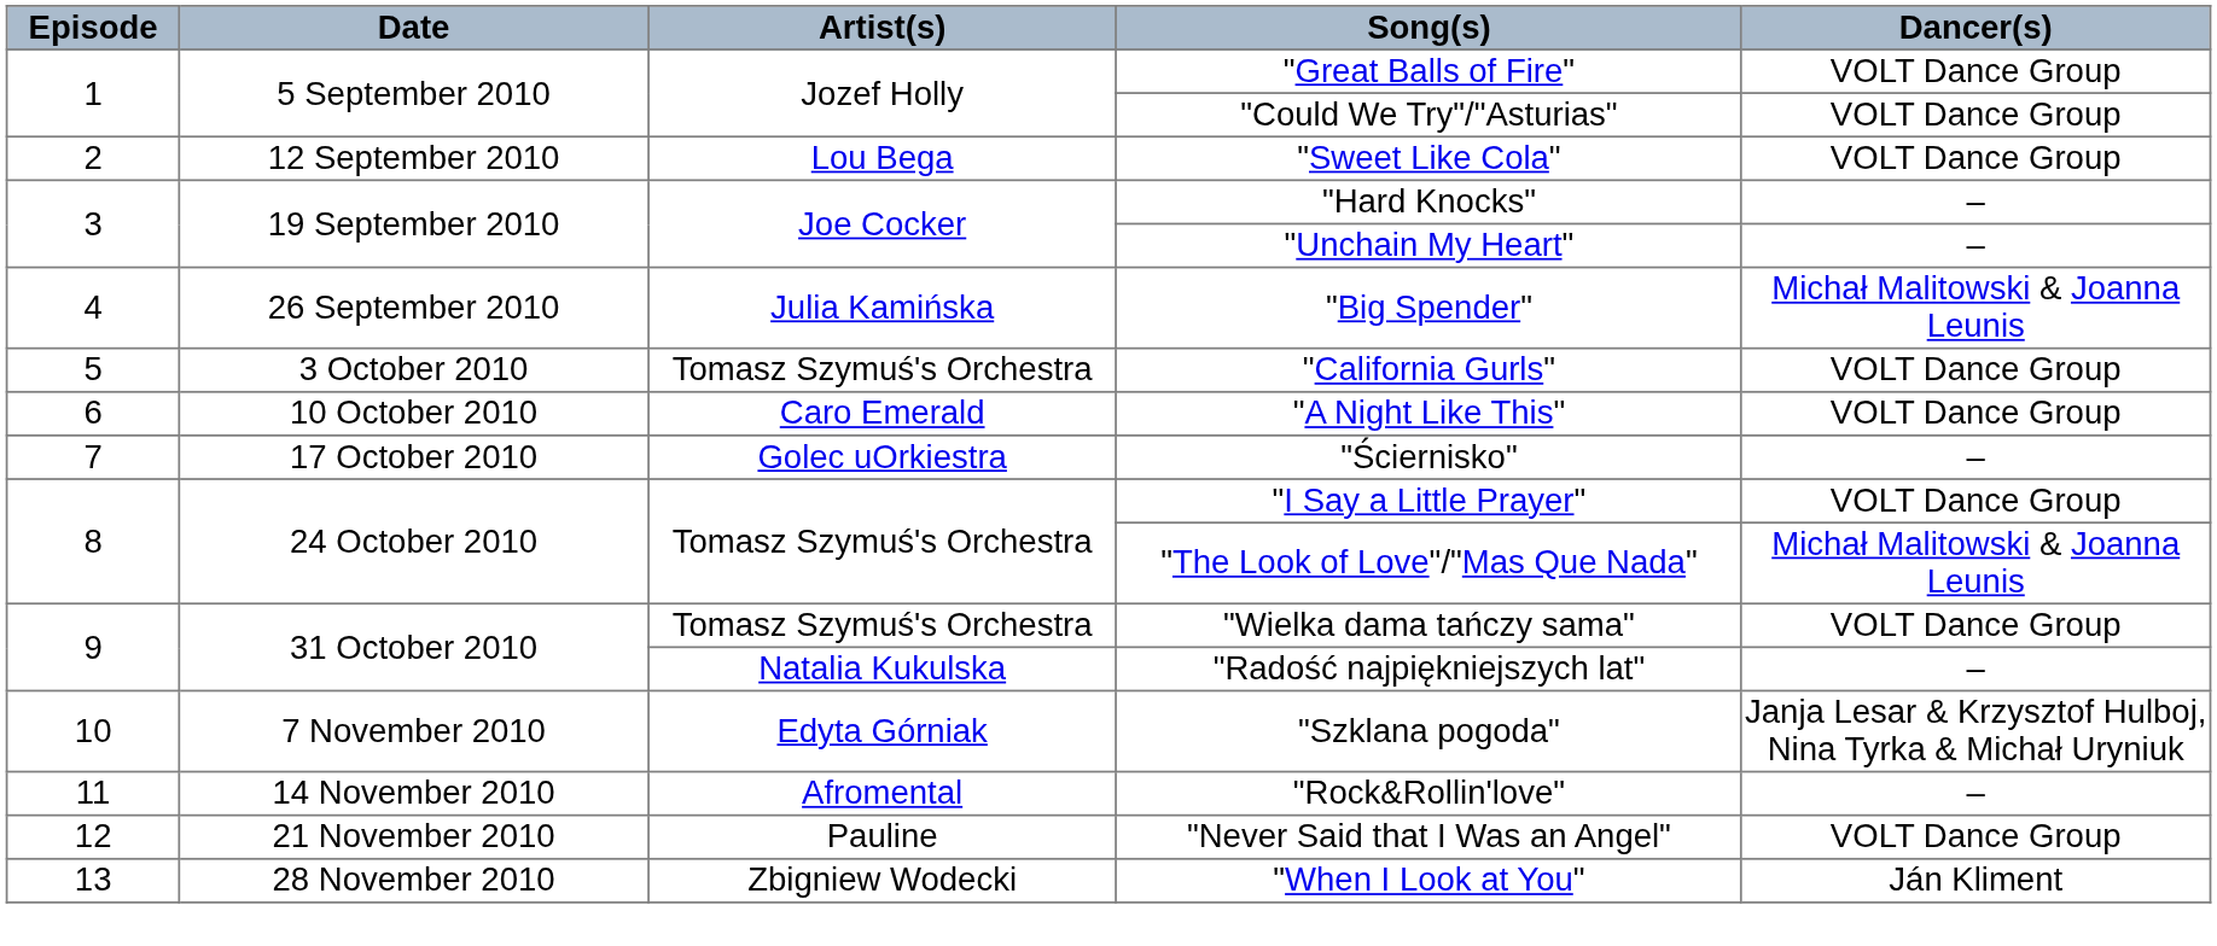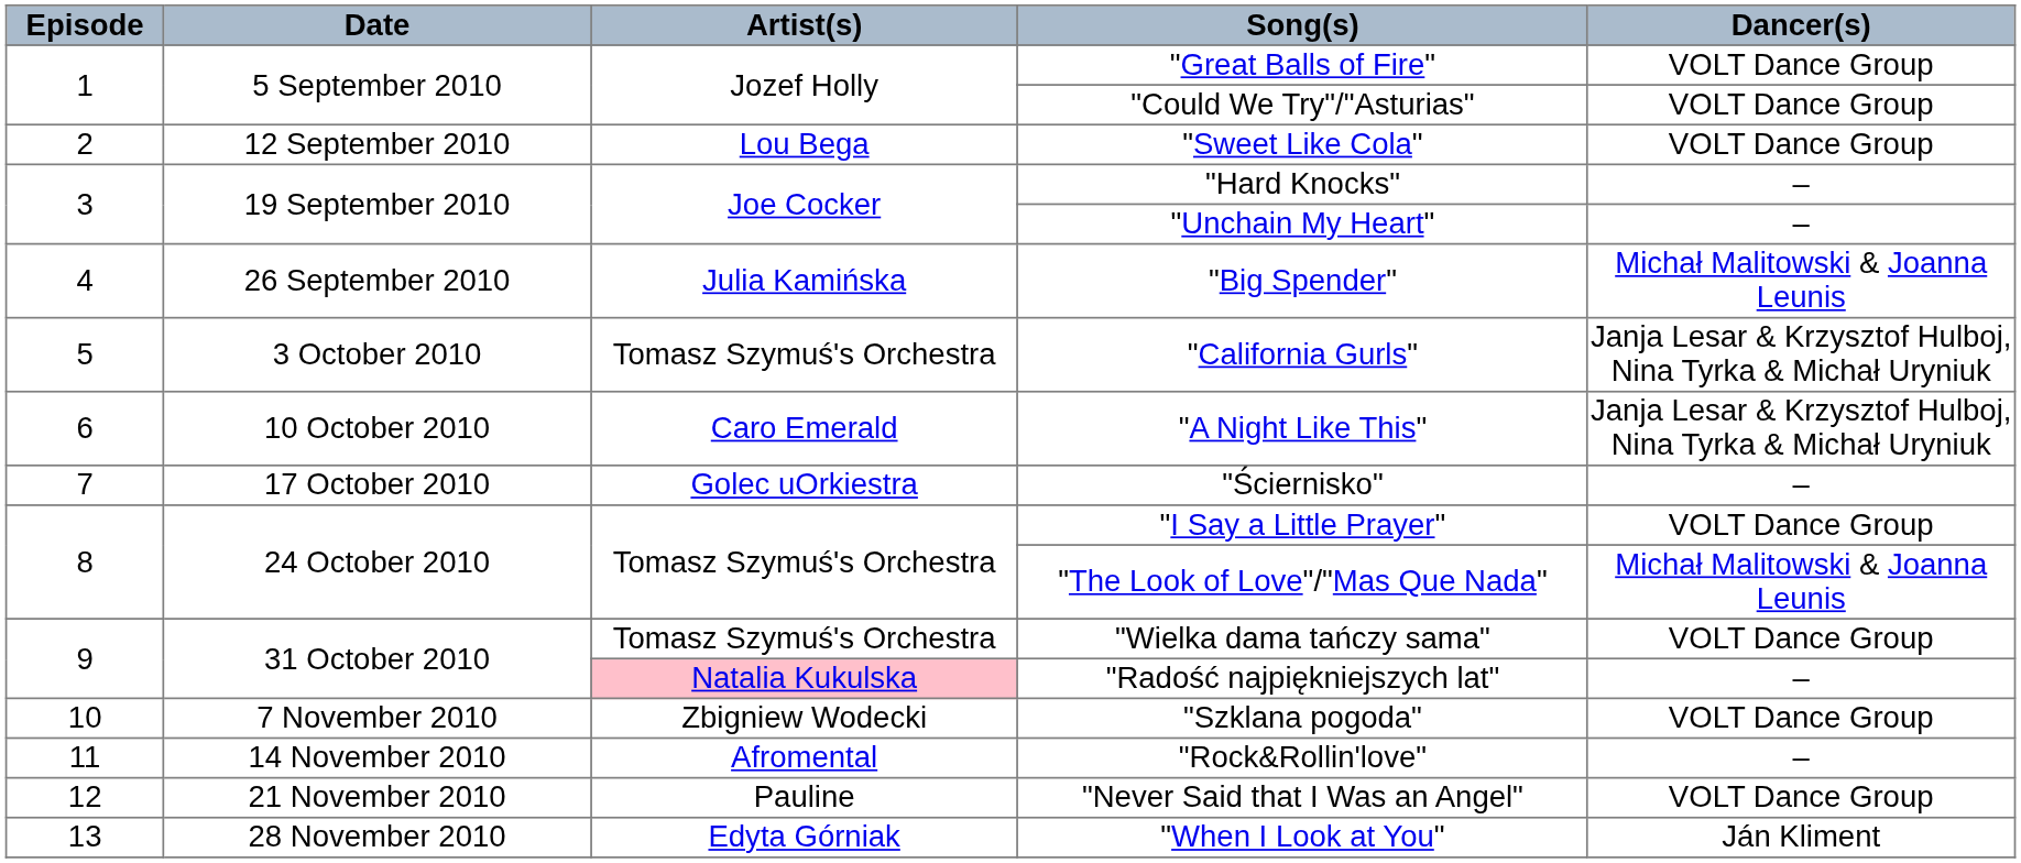"California Gurls" | Dancer(s): VOLT Dance Group -> Janja Lesar & Krzysztof Hulboj, Nina Tyrka & Michał Uryniuk
"A Night Like This" | Dancer(s): VOLT Dance Group -> Janja Lesar & Krzysztof Hulboj, Nina Tyrka & Michał Uryniuk
"Radość najpiękniejszych lat" | Artist(s): no background -> pink background
"Szklana pogoda" | Artist(s): Edyta Górniak -> Zbigniew Wodecki
"Szklana pogoda" | Dancer(s): Janja Lesar & Krzysztof Hulboj, Nina Tyrka & Michał Uryniuk -> VOLT Dance Group
"When I Look at You" | Artist(s): Zbigniew Wodecki -> Edyta Górniak
